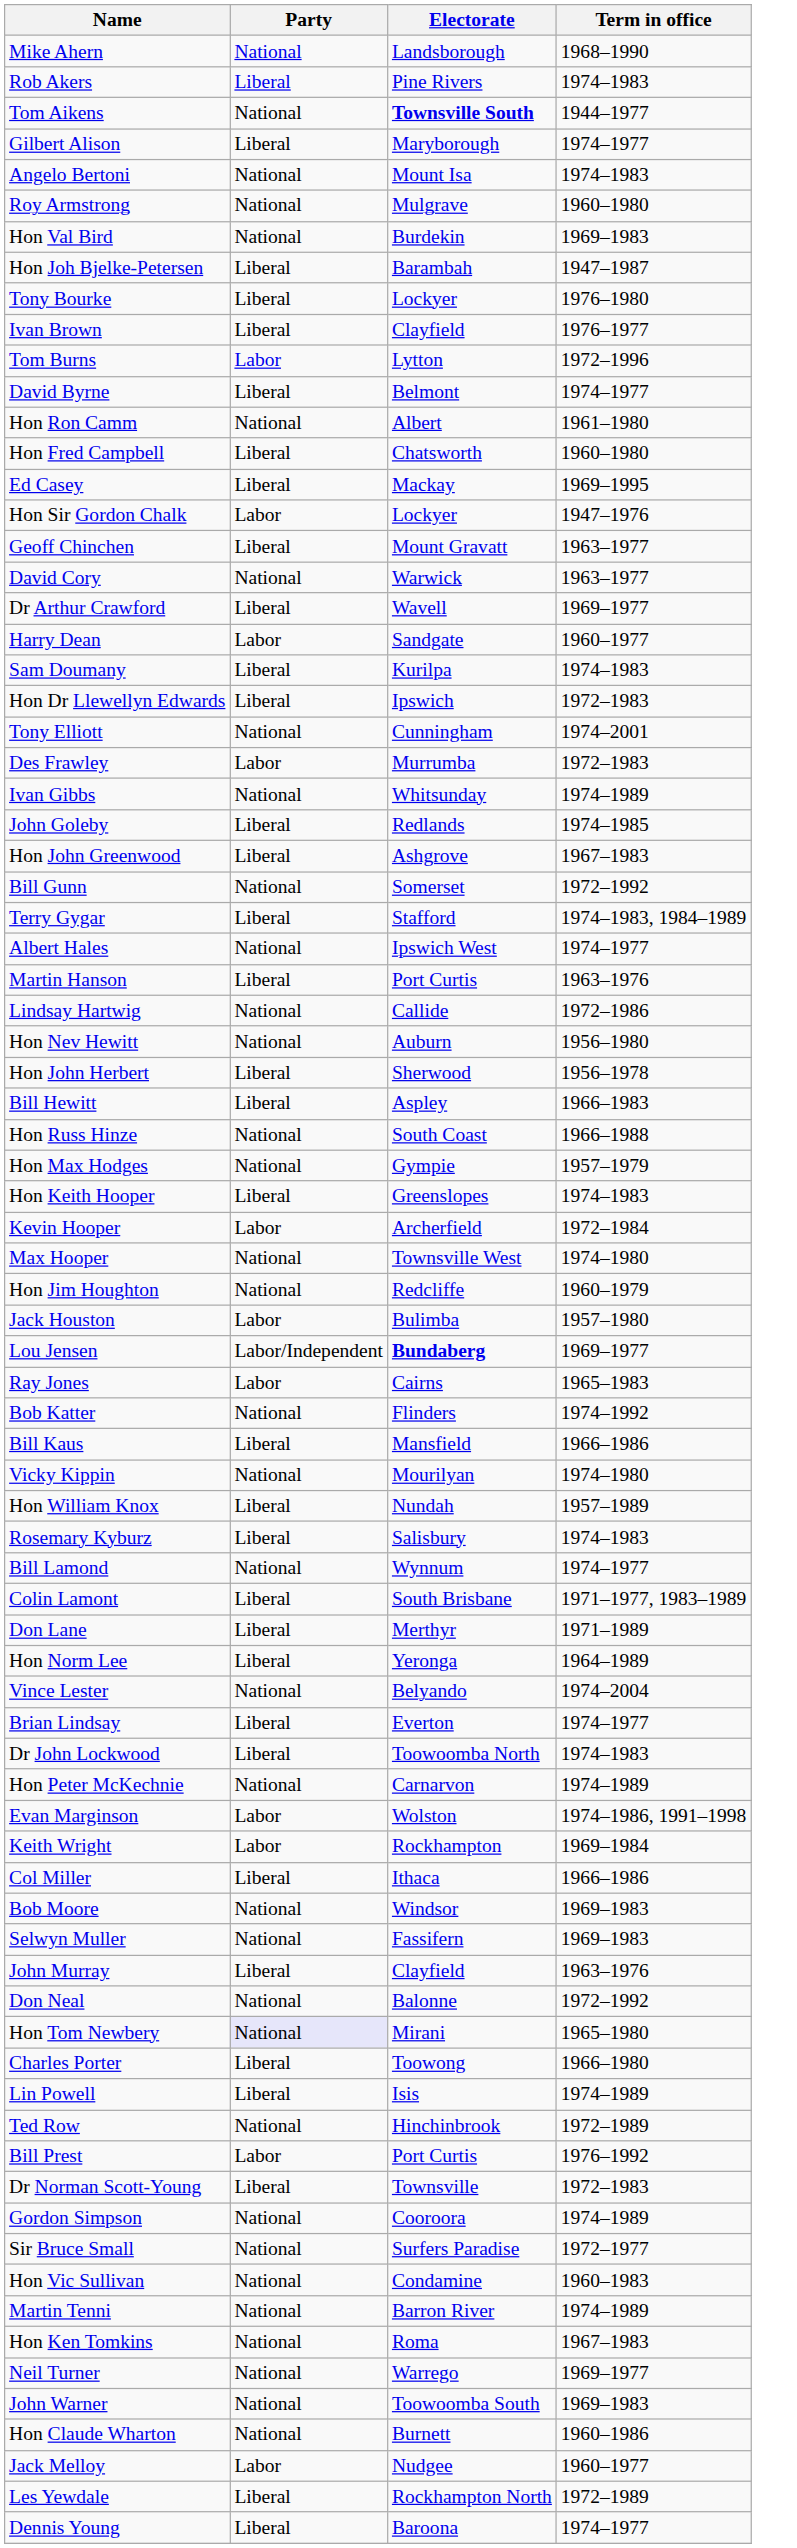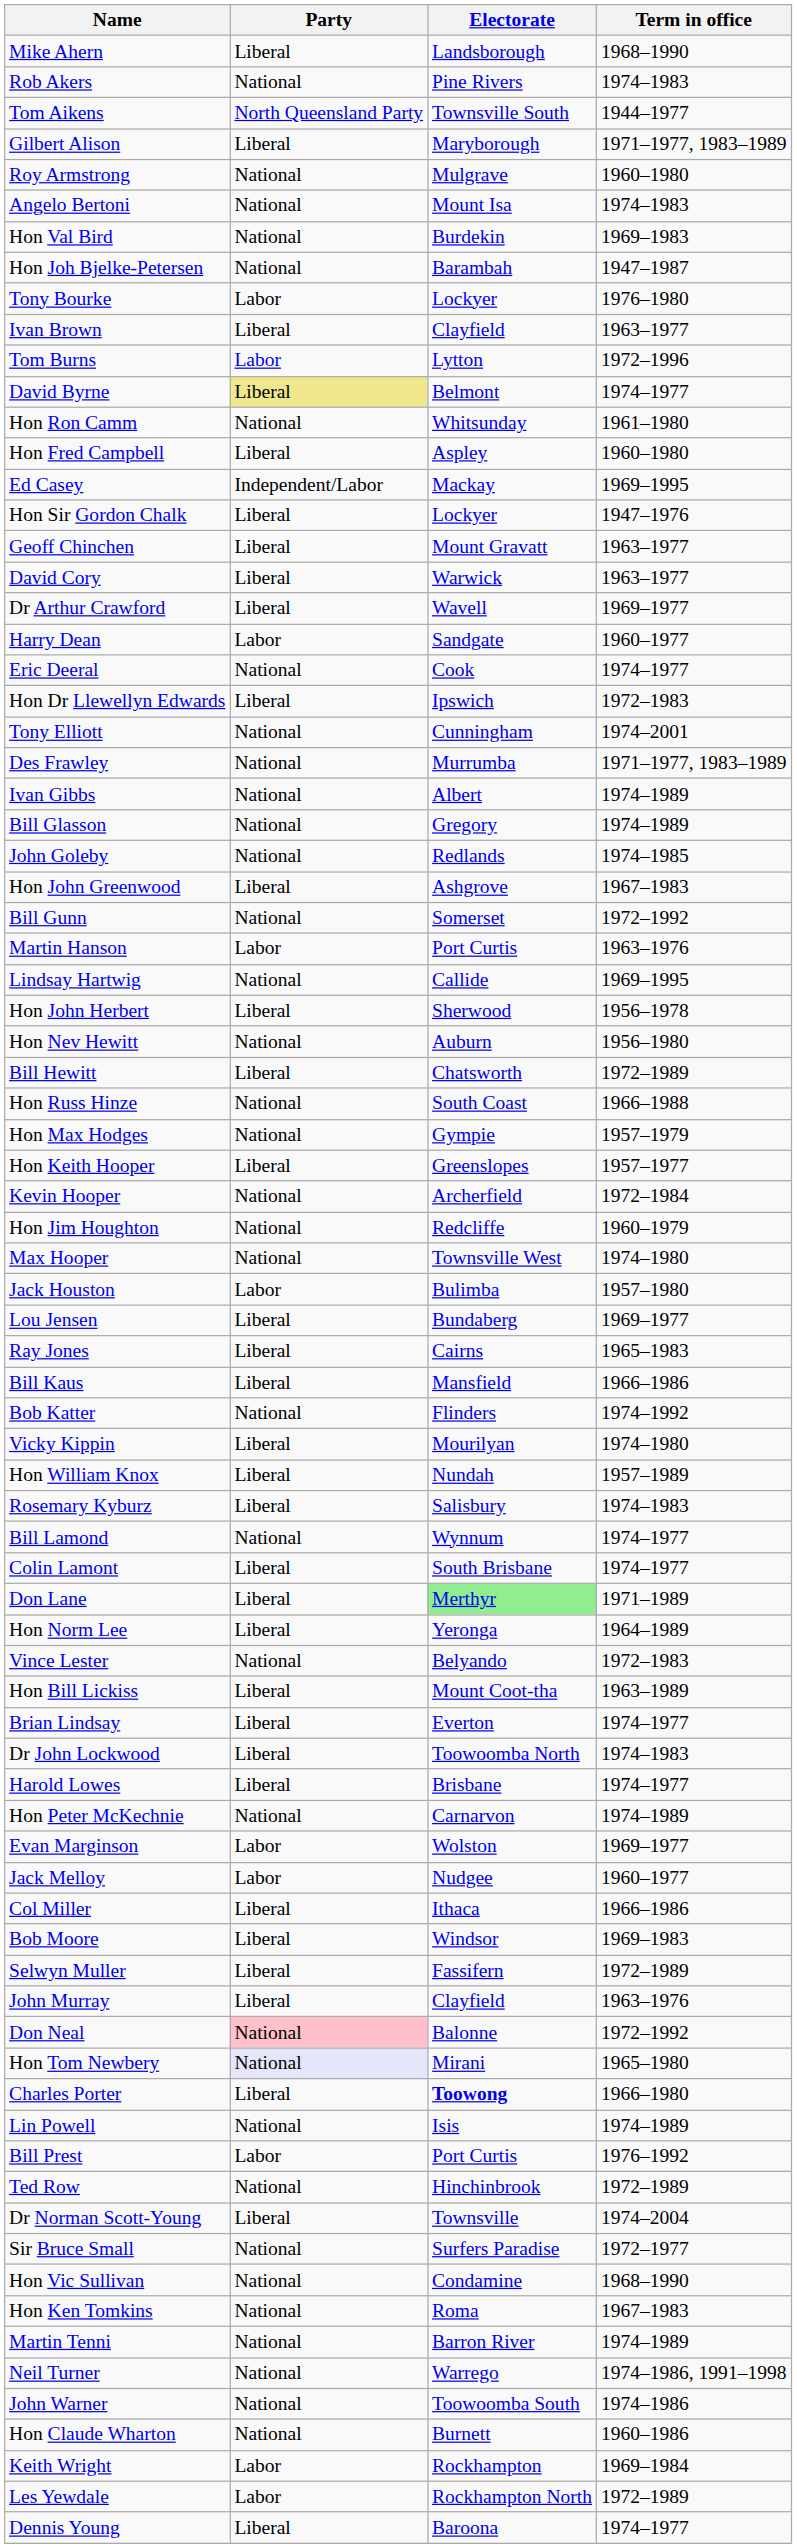Mike Ahern | Party: National -> Liberal
Rob Akers | Party: Liberal -> National
Tom Aikens | Party: National -> North Queensland Party
Tom Aikens | Electorate: bold -> normal
Gilbert Alison | Term in office: 1974–1977 -> 1971–1977, 1983–1989
rows swapped: Roy Armstrong <-> Angelo Bertoni
Hon Joh Bjelke-Petersen | Party: Liberal -> National
Tony Bourke | Party: Liberal -> Labor
Ivan Brown | Term in office: 1976–1977 -> 1963–1977
David Byrne | Party: no background -> khaki background
Hon Ron Camm | Electorate: Albert -> Whitsunday
Hon Fred Campbell | Electorate: Chatsworth -> Aspley
Ed Casey | Party: Liberal -> Independent/Labor
Hon Sir Gordon Chalk | Party: Labor -> Liberal
David Cory | Party: National -> Liberal
+ row: Eric Deeral | National | Cook | 1974–1977
- row: Sam Doumany | Liberal | Kurilpa | 1974–1983
Des Frawley | Party: Labor -> National
Des Frawley | Term in office: 1972–1983 -> 1971–1977, 1983–1989
Ivan Gibbs | Electorate: Whitsunday -> Albert
+ row: Bill Glasson | National | Gregory | 1974–1989
John Goleby | Party: Liberal -> National
- row: Terry Gygar | Liberal | Stafford | 1974–1983, 1984–1989
- row: Albert Hales | National | Ipswich West | 1974–1977
Martin Hanson | Party: Liberal -> Labor
Lindsay Hartwig | Term in office: 1972–1986 -> 1969–1995
rows swapped: Hon John Herbert <-> Hon Nev Hewitt
Bill Hewitt | Electorate: Aspley -> Chatsworth
Bill Hewitt | Term in office: 1966–1983 -> 1972–1989
Hon Keith Hooper | Term in office: 1974–1983 -> 1957–1977
Kevin Hooper | Party: Labor -> National
rows swapped: Max Hooper <-> Hon Jim Houghton
Lou Jensen | Party: Labor/Independent -> Liberal
Lou Jensen | Electorate: bold -> normal
Ray Jones | Party: Labor -> Liberal
rows swapped: Bob Katter <-> Bill Kaus
Vicky Kippin | Party: National -> Liberal
Colin Lamont | Term in office: 1971–1977, 1983–1989 -> 1974–1977
Don Lane | Electorate: no background -> lightgreen background
Vince Lester | Term in office: 1974–2004 -> 1972–1983
+ row: Hon Bill Lickiss | Liberal | Mount Coot-tha | 1963–1989
+ row: Harold Lowes | Liberal | Brisbane | 1974–1977
Evan Marginson | Term in office: 1974–1986, 1991–1998 -> 1969–1977
rows swapped: Jack Melloy <-> Keith Wright
Bob Moore | Party: National -> Liberal
Selwyn Muller | Party: National -> Liberal
Selwyn Muller | Term in office: 1969–1983 -> 1972–1989
Don Neal | Party: no background -> pink background
Charles Porter | Electorate: normal -> bold
Lin Powell | Party: Liberal -> National
rows swapped: Bill Prest <-> Ted Row
Dr Norman Scott-Young | Term in office: 1972–1983 -> 1974–2004
- row: Gordon Simpson | National | Cooroora | 1974–1989
Hon Vic Sullivan | Term in office: 1960–1983 -> 1968–1990
rows swapped: Martin Tenni <-> Hon Ken Tomkins
Neil Turner | Term in office: 1969–1977 -> 1974–1986, 1991–1998
John Warner | Term in office: 1969–1983 -> 1974–1986
Les Yewdale | Party: Liberal -> Labor
